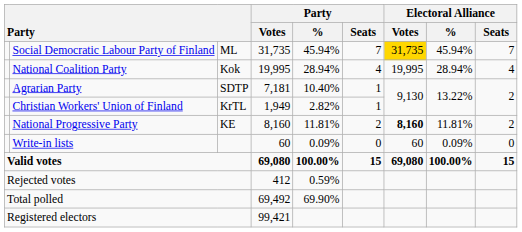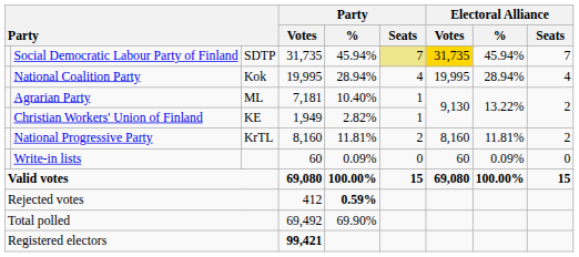Social Democratic Labour Party of Finland | column 3: ML -> SDTP
Social Democratic Labour Party of Finland | Party / Seats: no background -> khaki background
Agrarian Party | column 3: SDTP -> ML
Christian Workers' Union of Finland | column 3: KrTL -> KE
National Progressive Party | column 3: KE -> KrTL
National Progressive Party | Electoral Alliance / Votes: bold -> normal
Rejected votes | Party / %: normal -> bold
Registered electors | Party / Votes: normal -> bold
